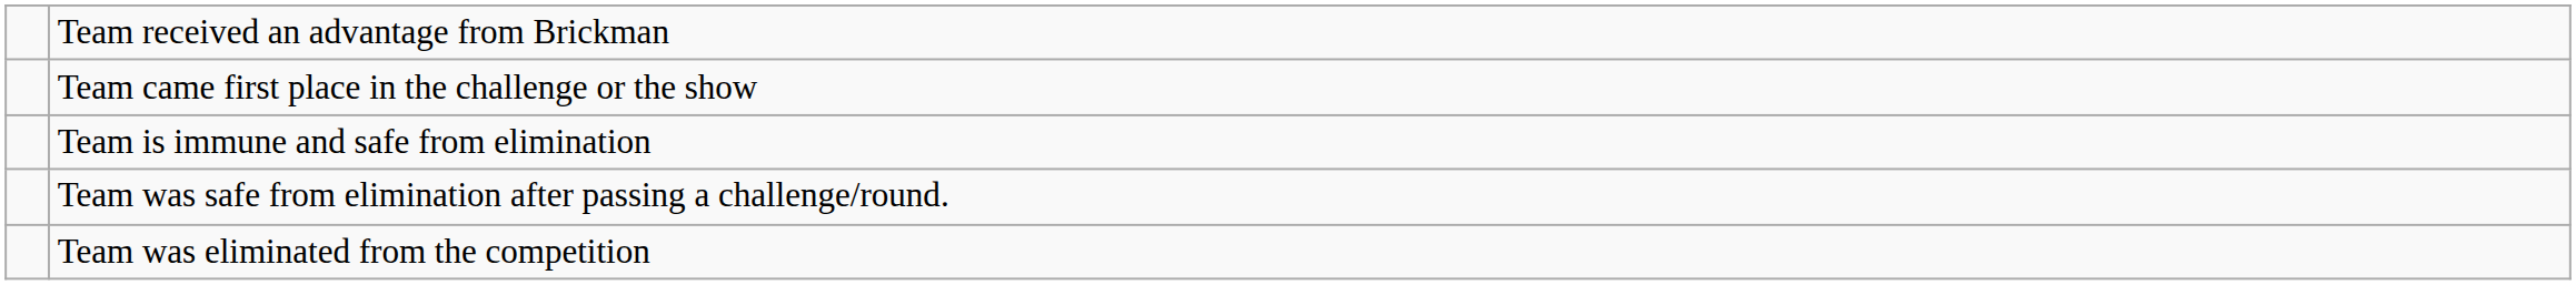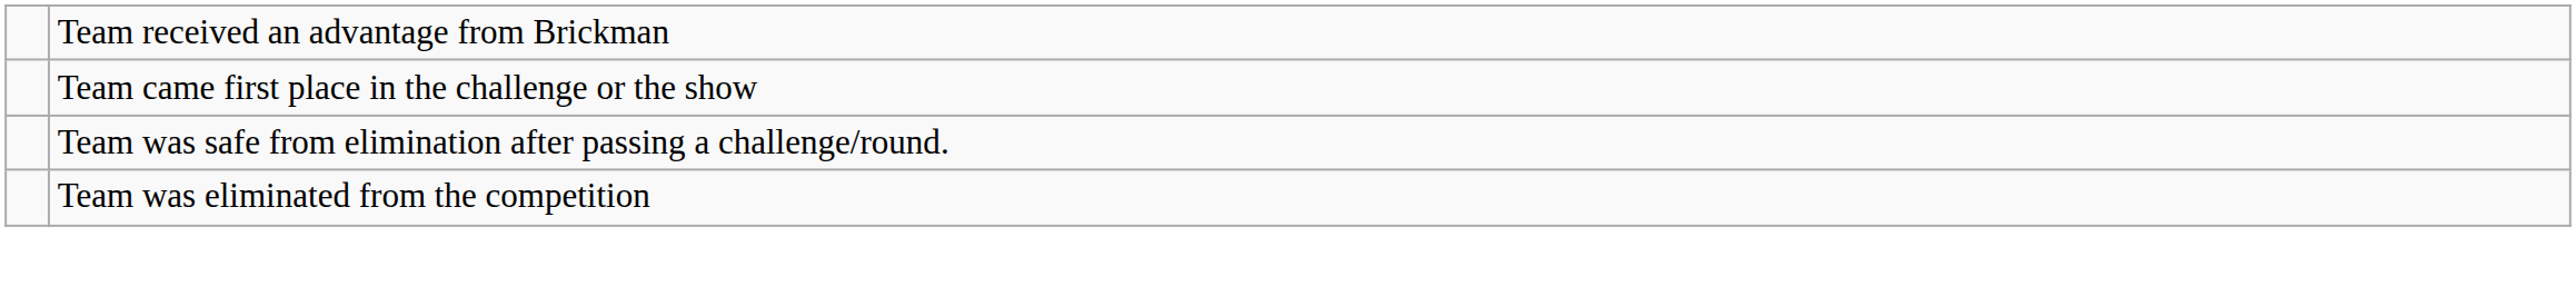- row: Team is immune and safe from elimination
